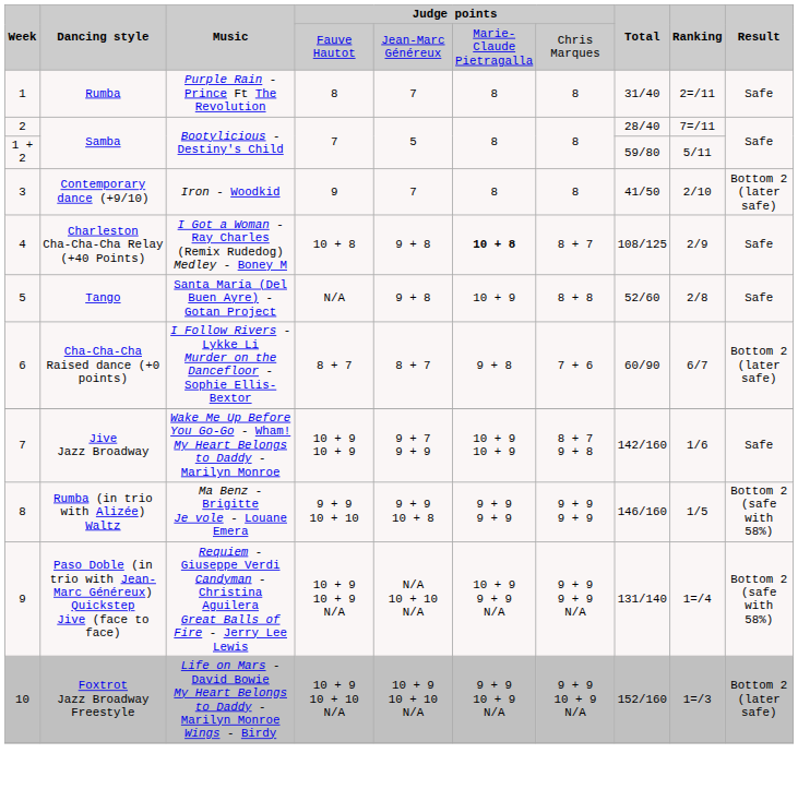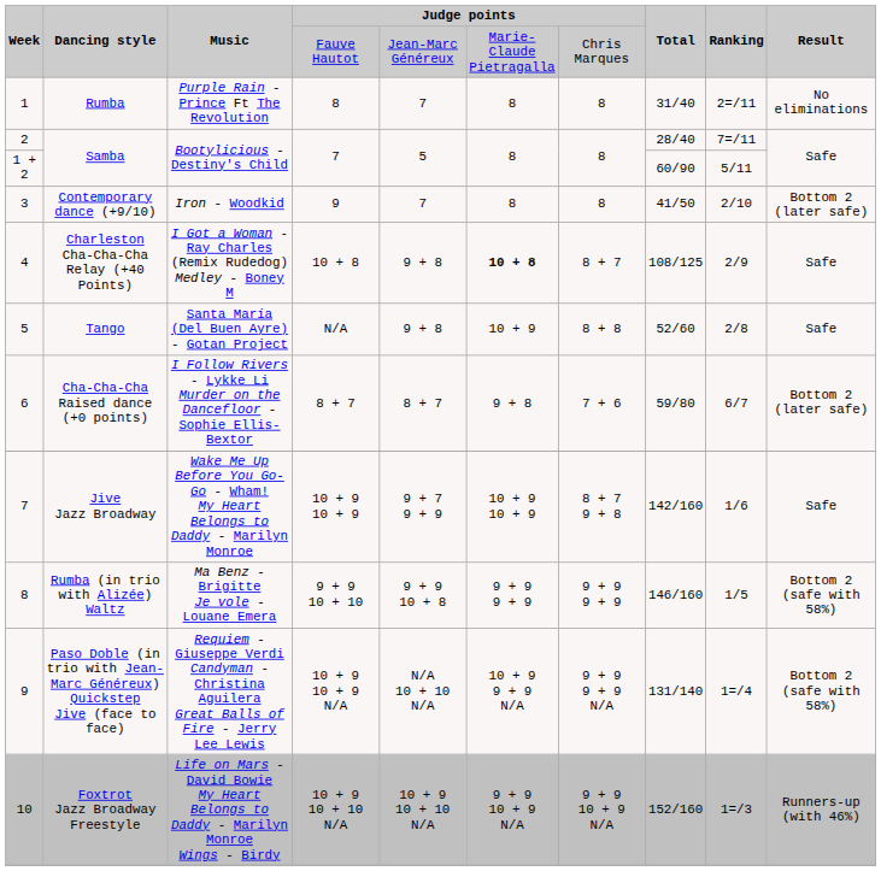Rumba | Result: Safe -> No eliminations
1 + 2 / Samba | Total: 59/80 -> 60/90
Cha-Cha-Cha Raised dance (+0 points) | Total: 60/90 -> 59/80
Foxtrot Jazz Broadway Freestyle | Result: Bottom 2 (later safe) -> Runners-up (with 46%)
